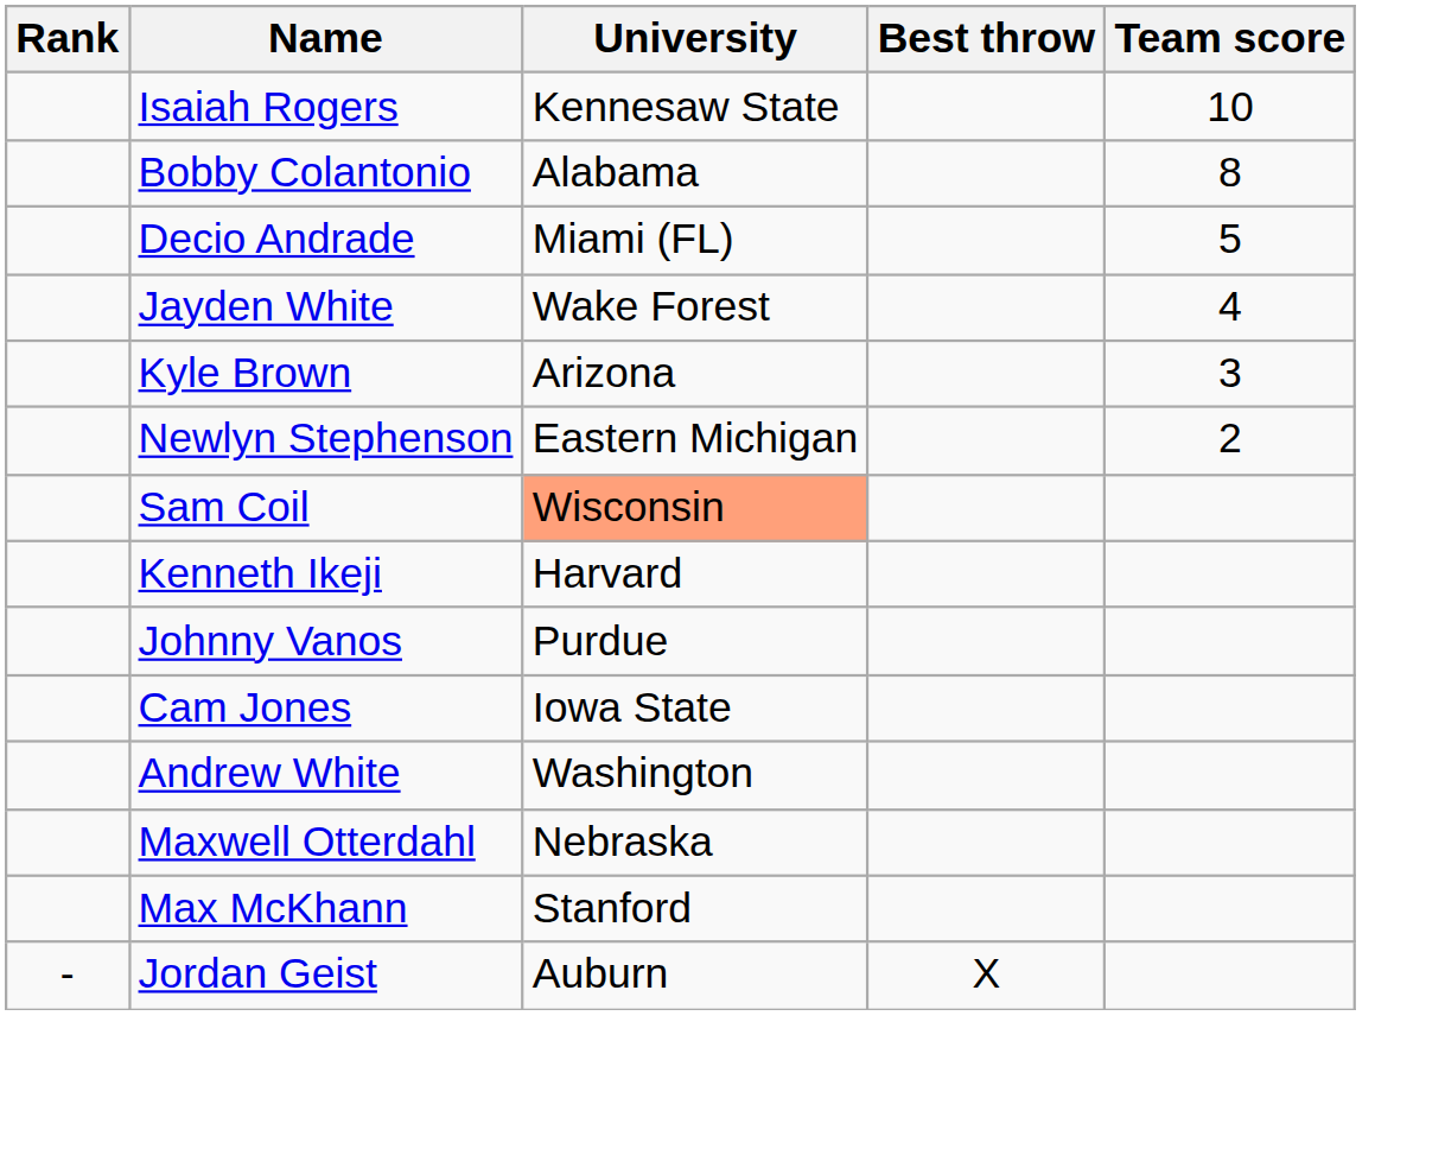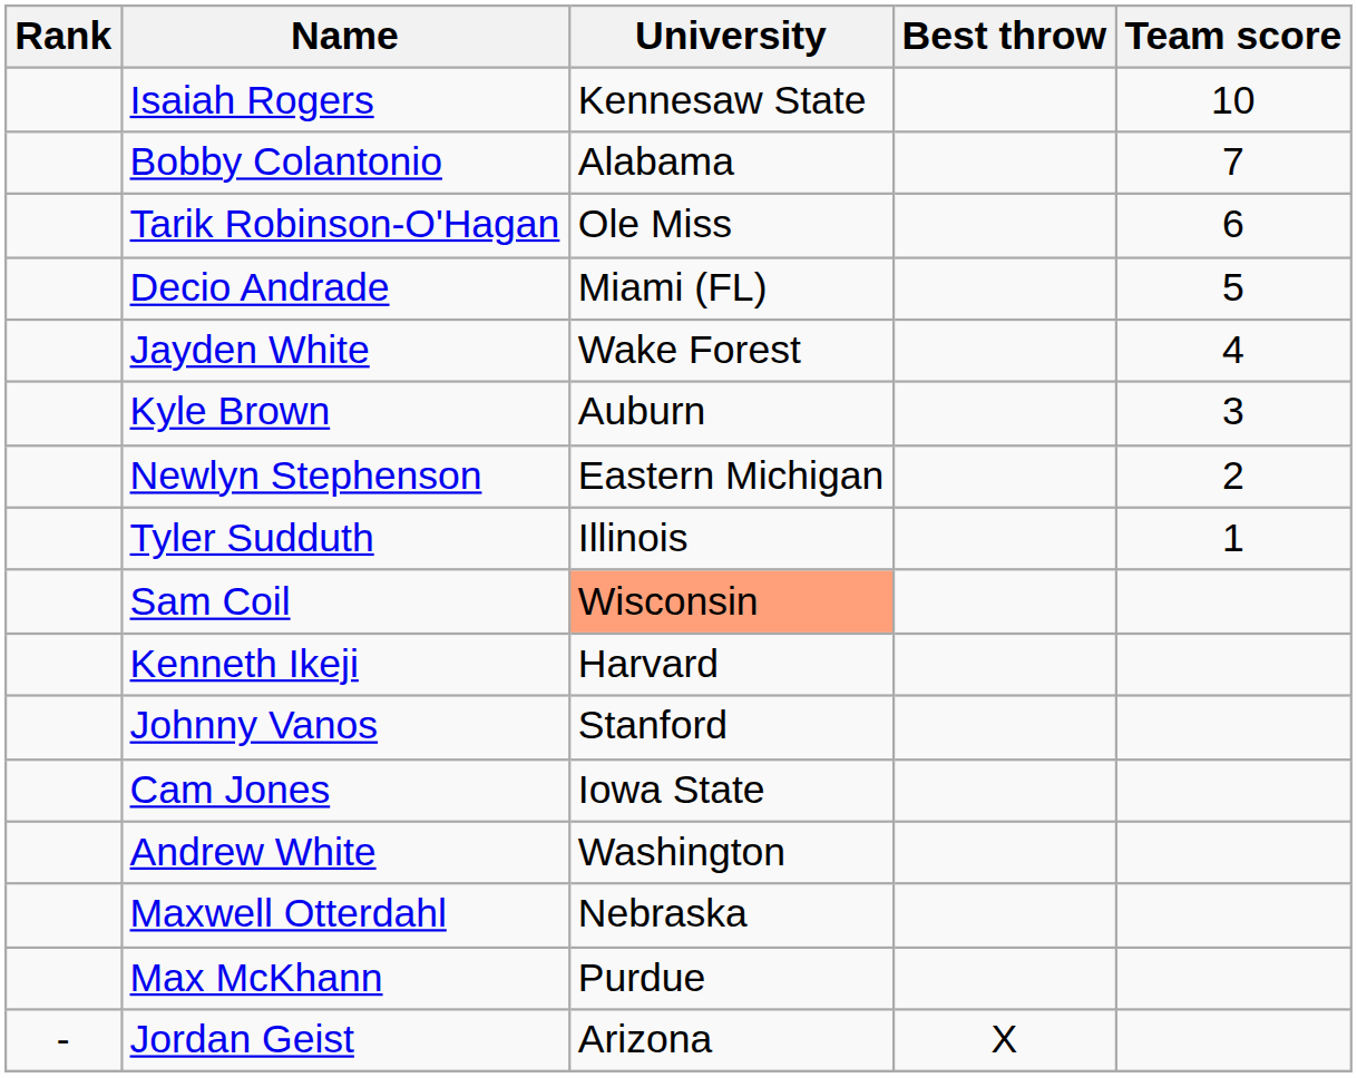Bobby Colantonio | Team score: 8 -> 7
+ row: Tarik Robinson-O'Hagan | Ole Miss | 6
Kyle Brown | University: Arizona -> Auburn
+ row: Tyler Sudduth | Illinois | 1
Johnny Vanos | University: Purdue -> Stanford
Max McKhann | University: Stanford -> Purdue
Jordan Geist | University: Auburn -> Arizona
